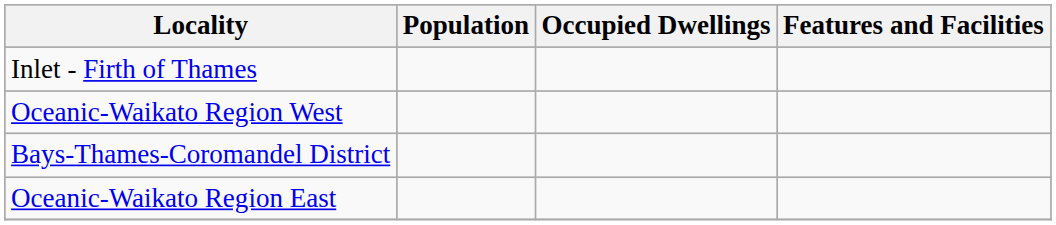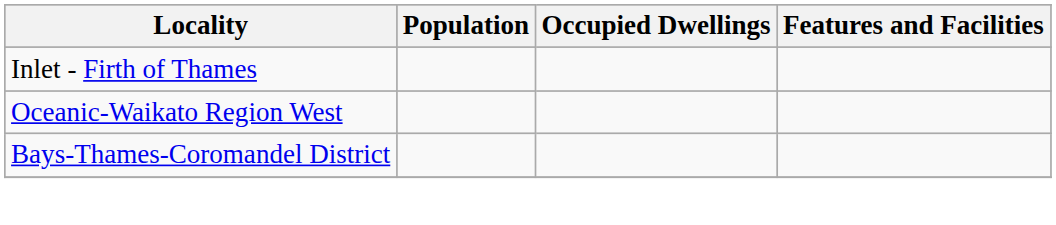- row: Oceanic-Waikato Region East
